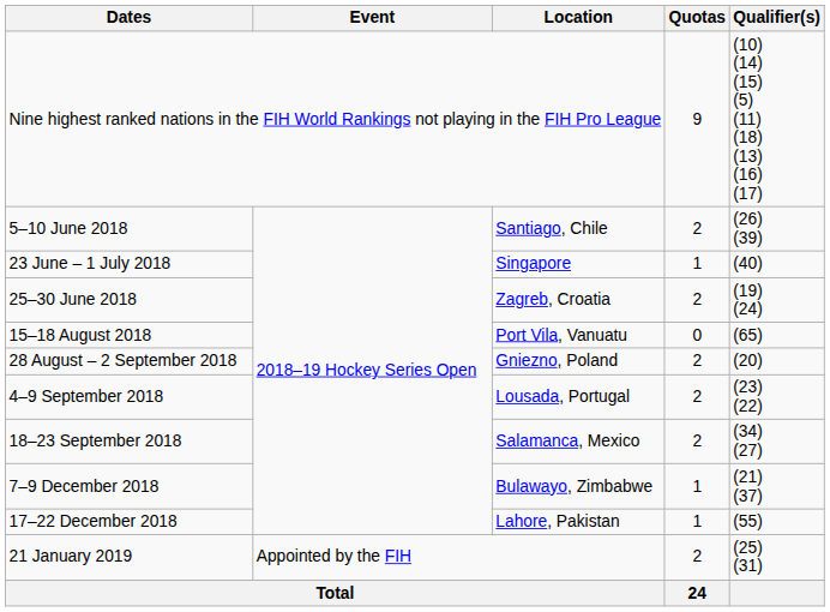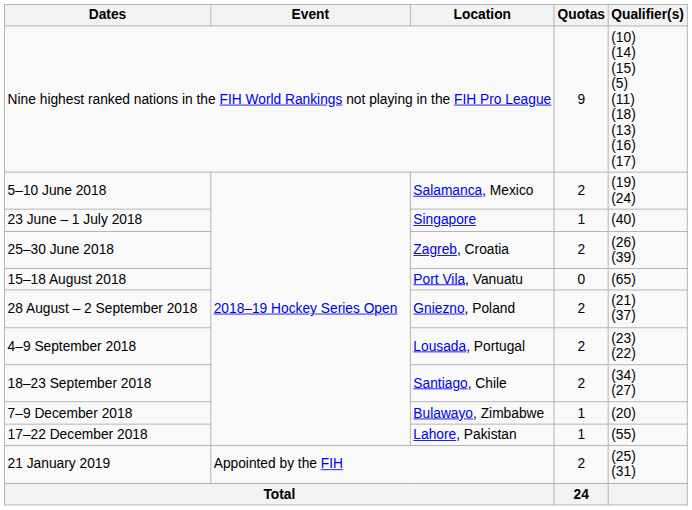5–10 June 2018 | Location: Santiago, Chile -> Salamanca, Mexico
5–10 June 2018 | Qualifier(s): (26) (39) -> (19) (24)
25–30 June 2018 | Qualifier(s): (19) (24) -> (26) (39)
28 August – 2 September 2018 | Qualifier(s): (20) -> (21) (37)
18–23 September 2018 | Location: Salamanca, Mexico -> Santiago, Chile
7–9 December 2018 | Qualifier(s): (21) (37) -> (20)
